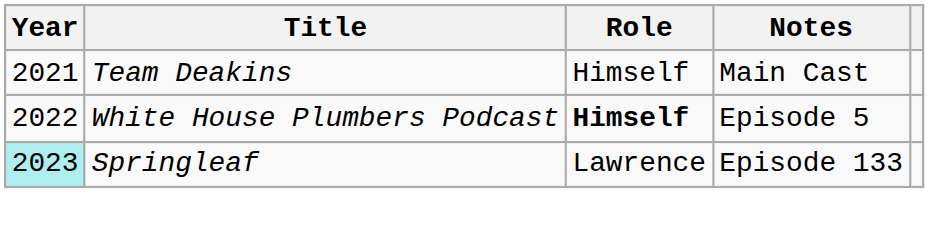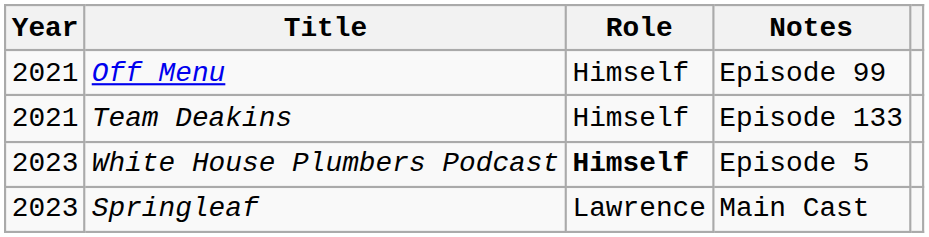+ row: 2021 | Off Menu | Himself | Episode 99
Team Deakins | Notes: Main Cast -> Episode 133
White House Plumbers Podcast | Year: 2022 -> 2023
Springleaf | Year: paleturquoise background -> no background
Springleaf | Notes: Episode 133 -> Main Cast
